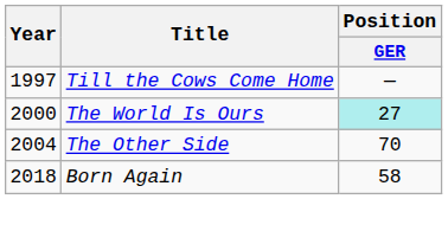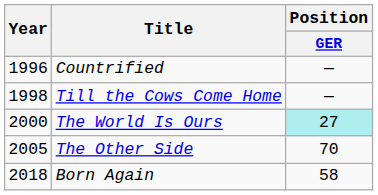+ row: 1996 | Countrified | —
Till the Cows Come Home | Year: 1997 -> 1998
The Other Side | Year: 2004 -> 2005
